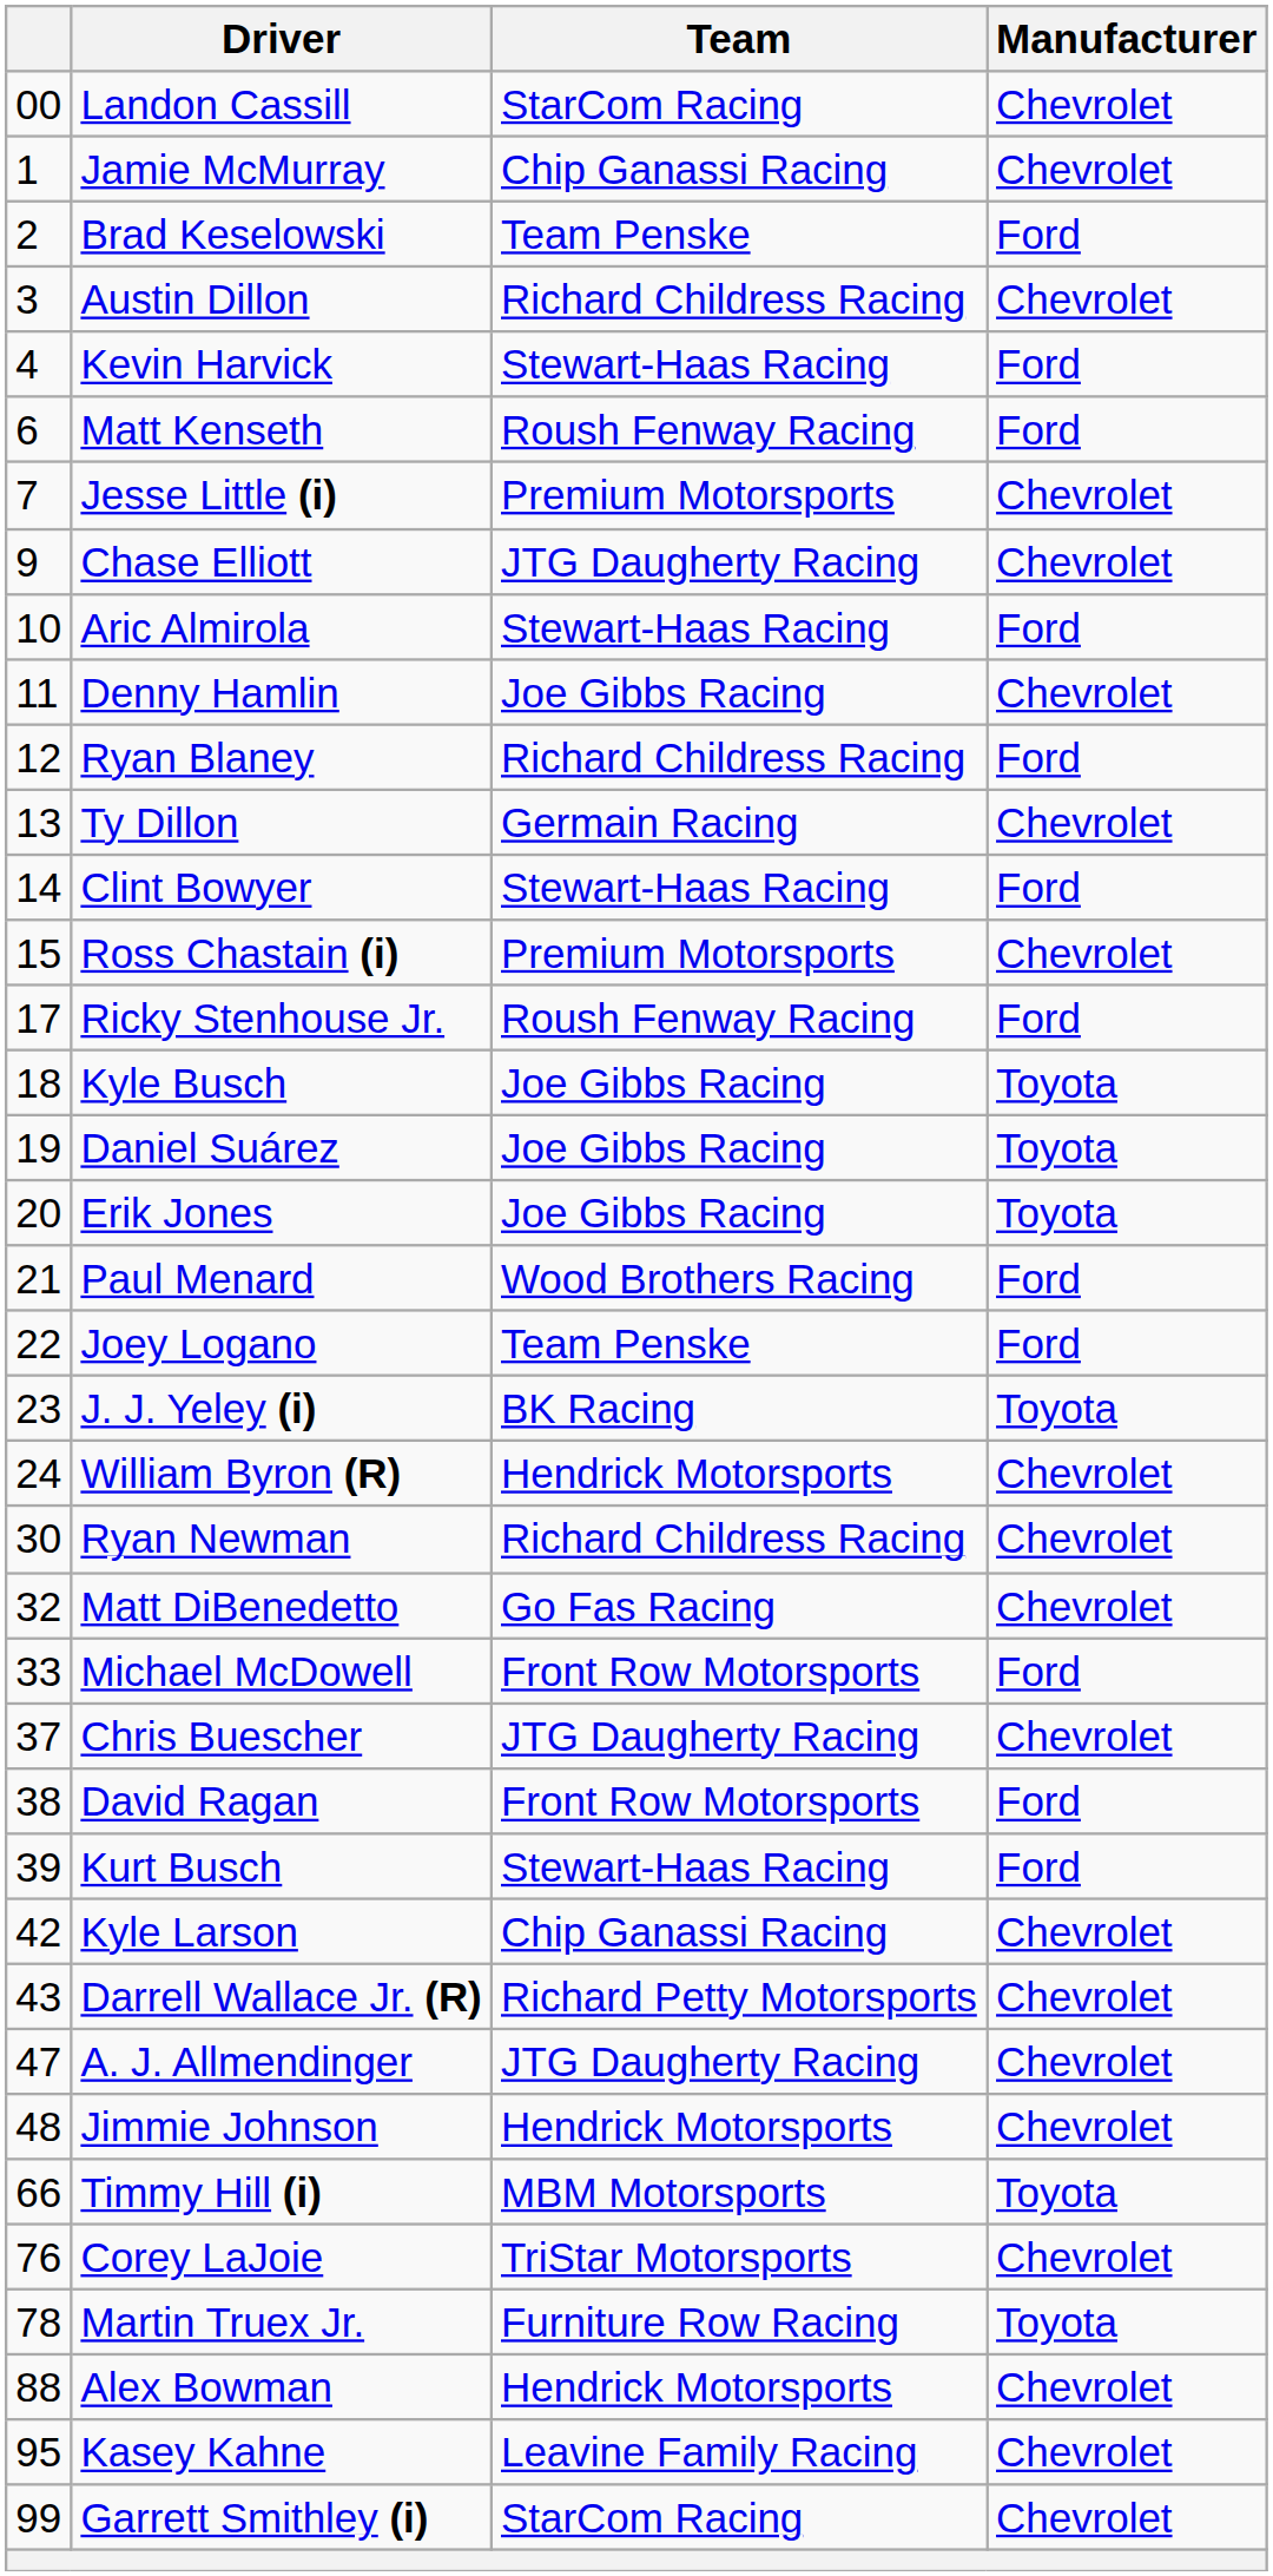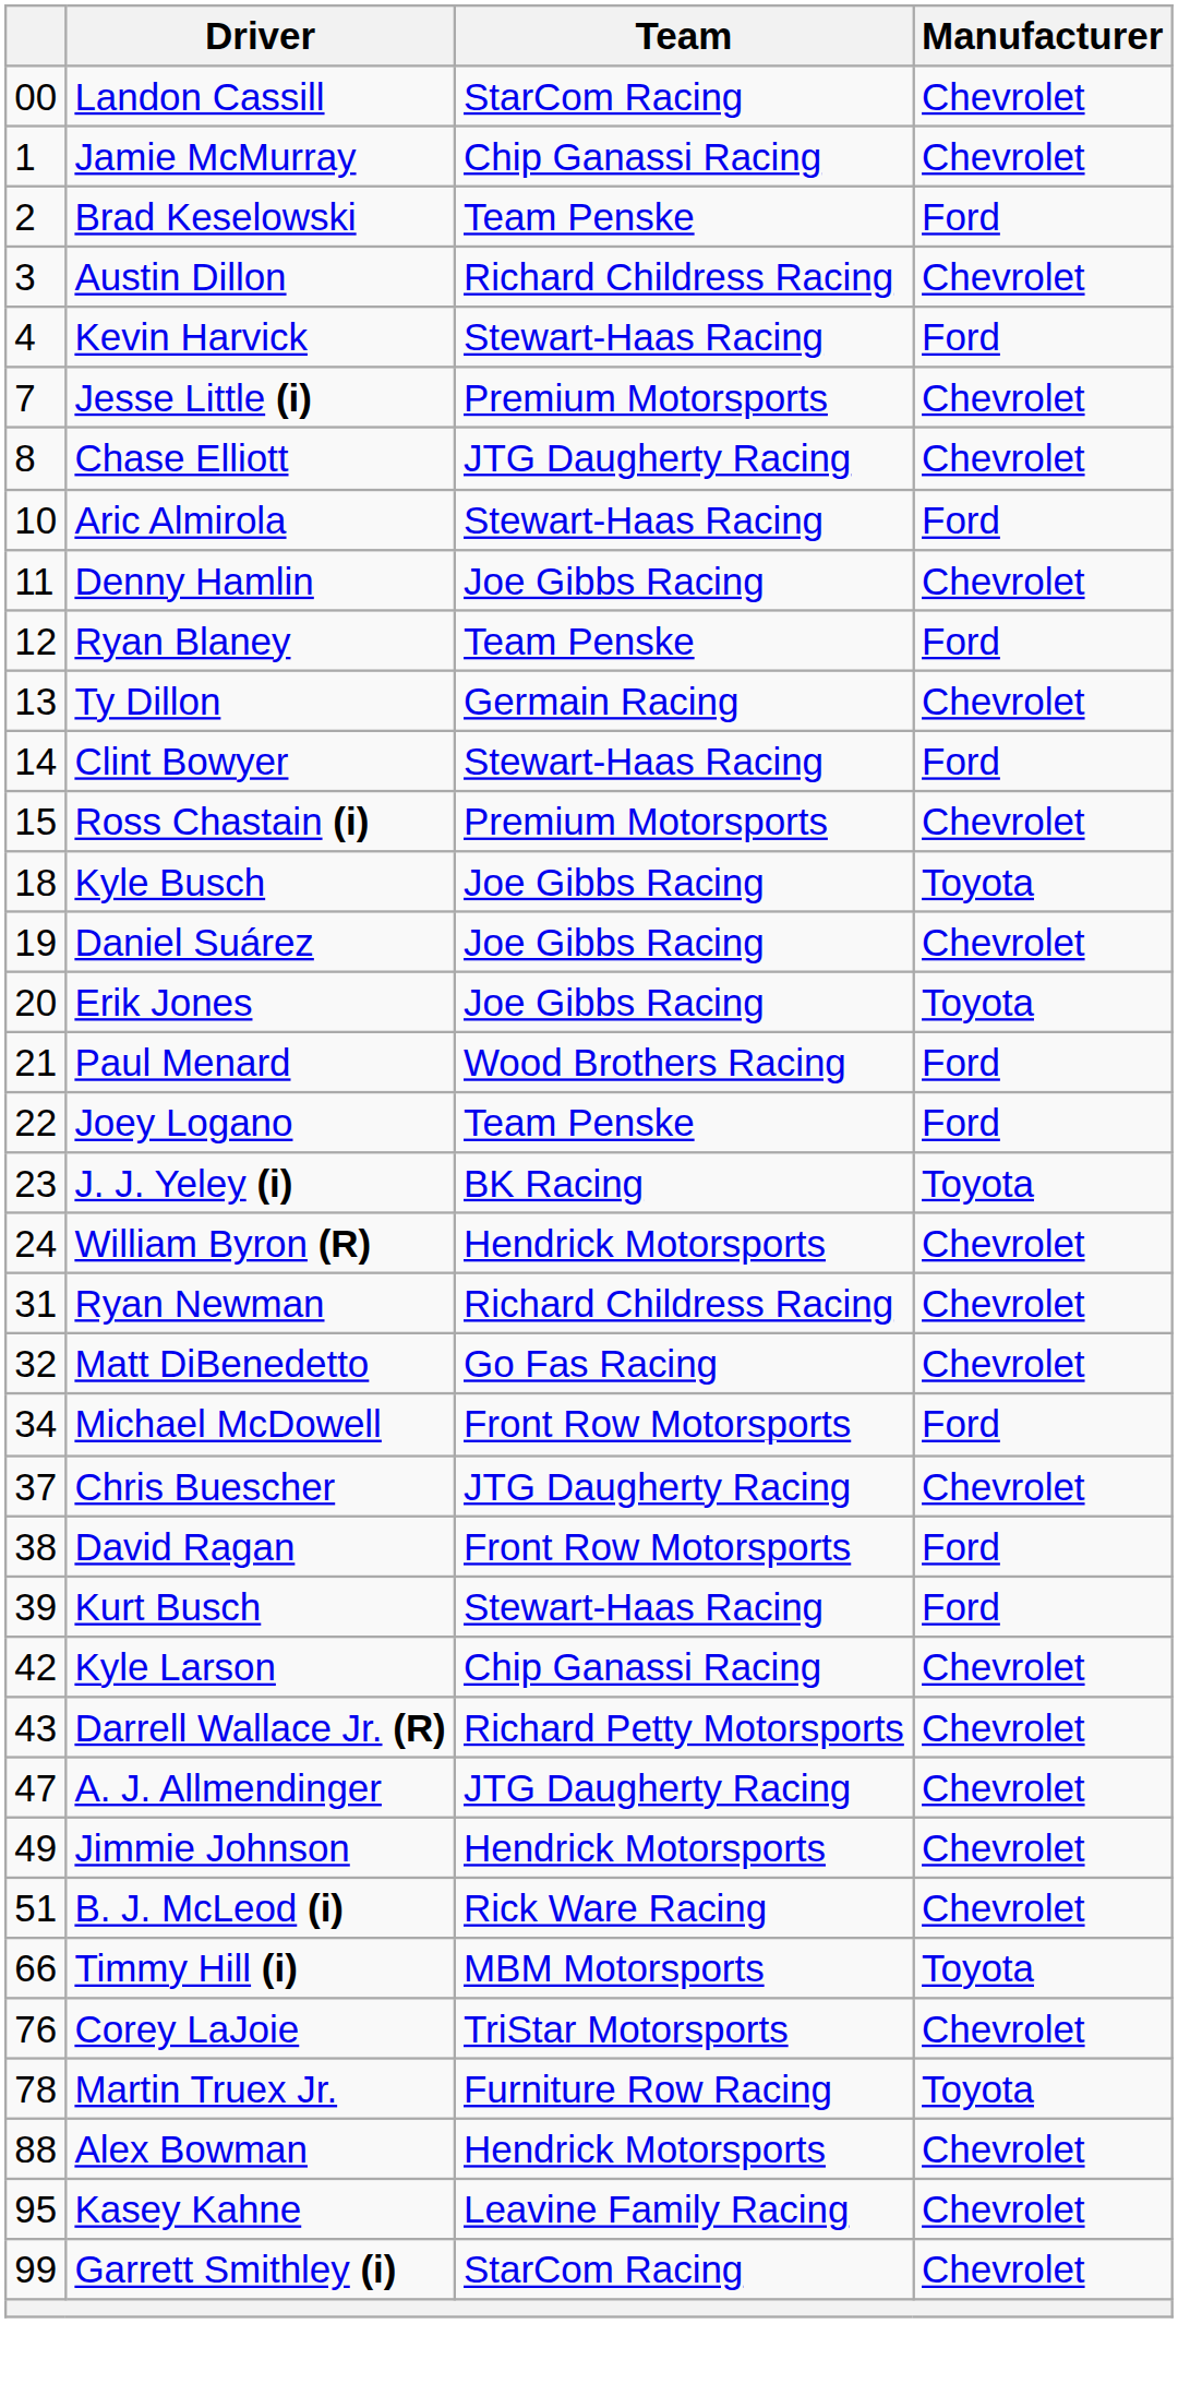- row: 6 | Matt Kenseth | Roush Fenway Racing | Ford
Chase Elliott | column 1: 9 -> 8
Ryan Blaney | Team: Richard Childress Racing -> Team Penske
- row: 17 | Ricky Stenhouse Jr. | Roush Fenway Racing | Ford
Daniel Suárez | Manufacturer: Toyota -> Chevrolet
Ryan Newman | column 1: 30 -> 31
Michael McDowell | column 1: 33 -> 34
Jimmie Johnson | column 1: 48 -> 49
+ row: 51 | B. J. McLeod (i) | Rick Ware Racing | Chevrolet
